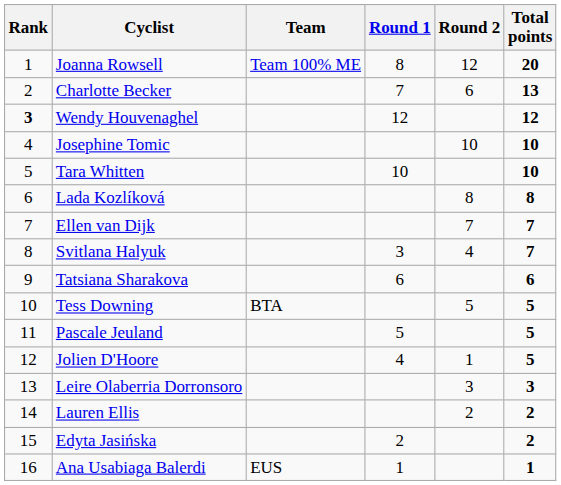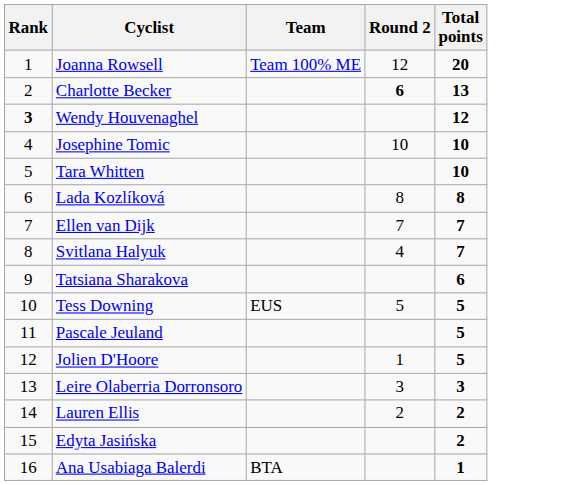- column: Round 1 | 8 | 7 | 12 | 10 | 3 | 6 | 5 | 4 | 2 | 1
Charlotte Becker | Round 2: normal -> bold
Tess Downing | Team: BTA -> EUS
Ana Usabiaga Balerdi | Team: EUS -> BTA
